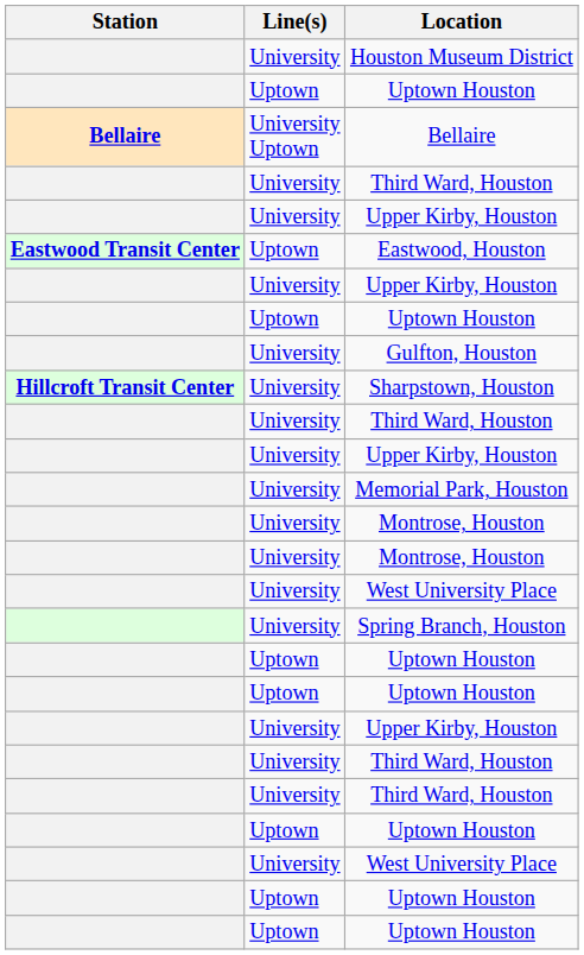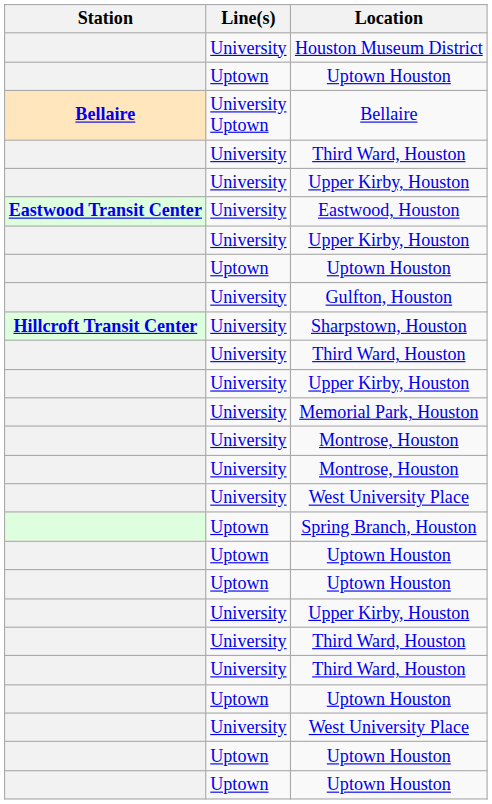Eastwood, Houston | Line(s): Uptown -> University
Spring Branch, Houston | Line(s): University -> Uptown
